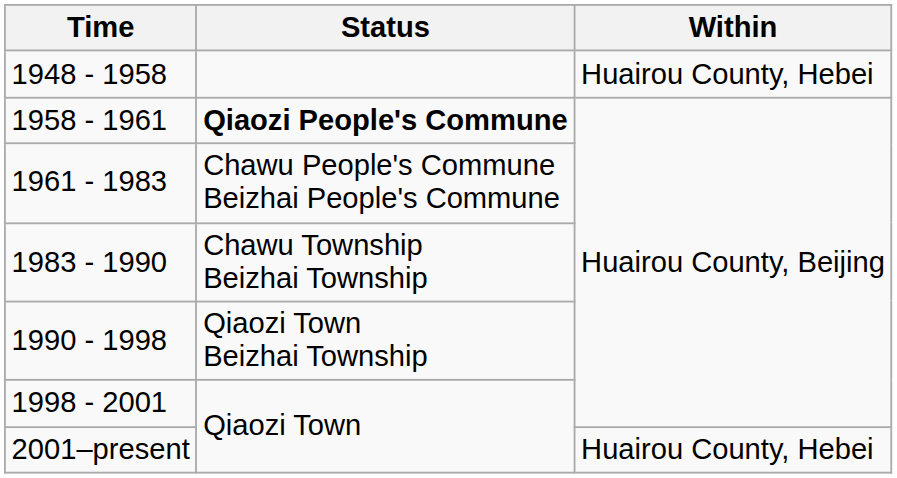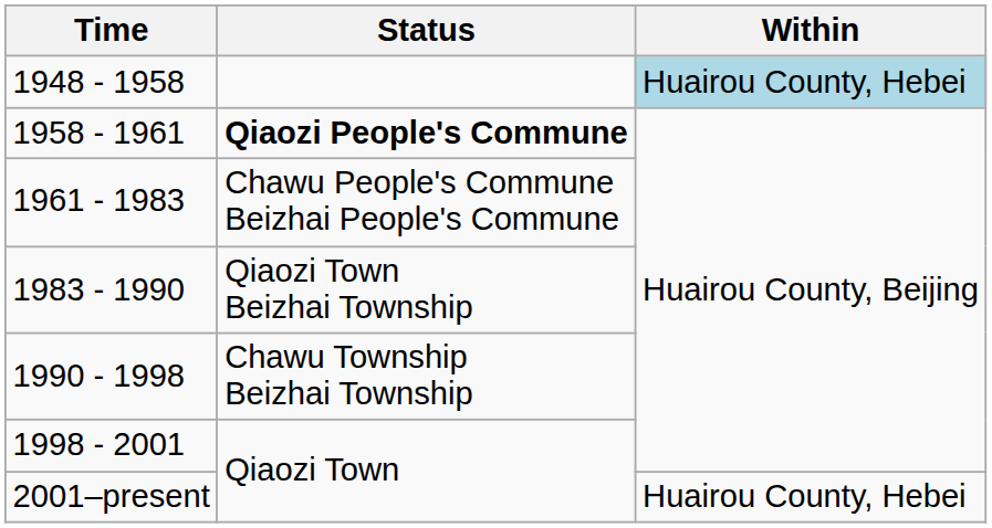1948 - 1958 | Within: no background -> lightblue background
1983 - 1990 | Status: Chawu Township Beizhai Township -> Qiaozi Town Beizhai Township
1990 - 1998 | Status: Qiaozi Town Beizhai Township -> Chawu Township Beizhai Township
